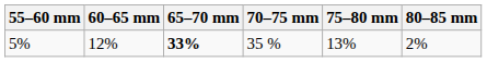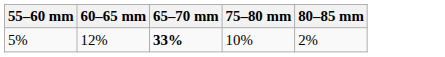- column: 70–75 mm | 35 %
5% | 75–80 mm: 13% -> 10%
